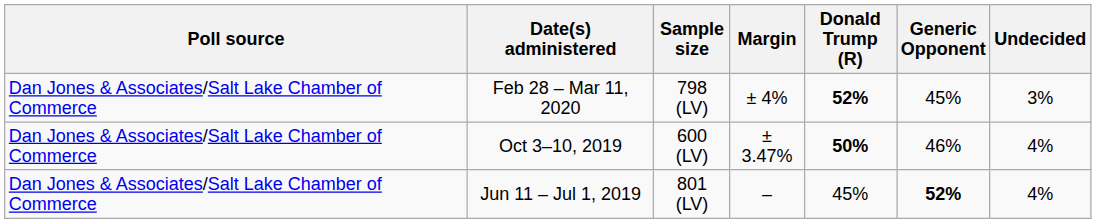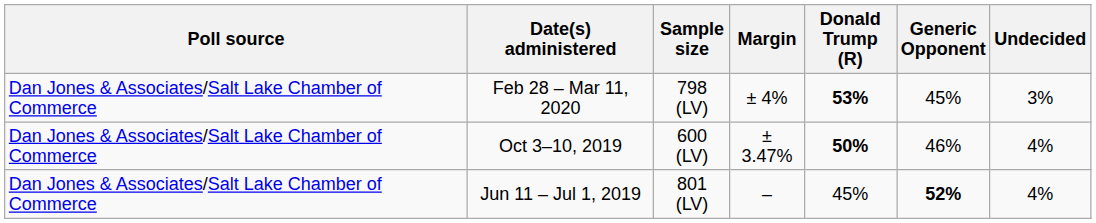Feb 28 – Mar 11, 2020 | Donald Trump (R): 52% -> 53%
